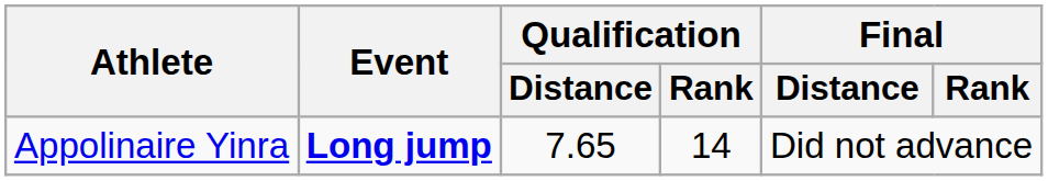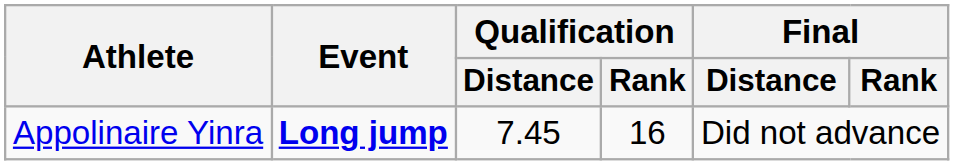Appolinaire Yinra | Qualification / Distance: 7.65 -> 7.45
Appolinaire Yinra | Qualification / Rank: 14 -> 16
